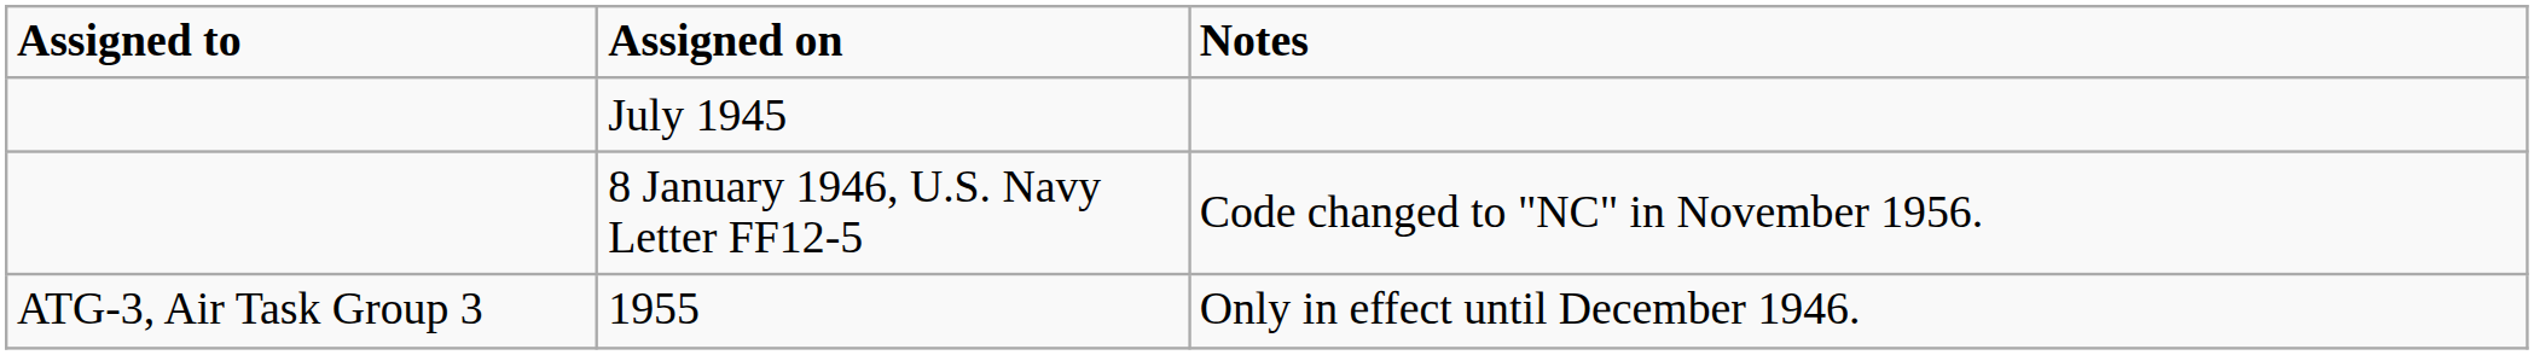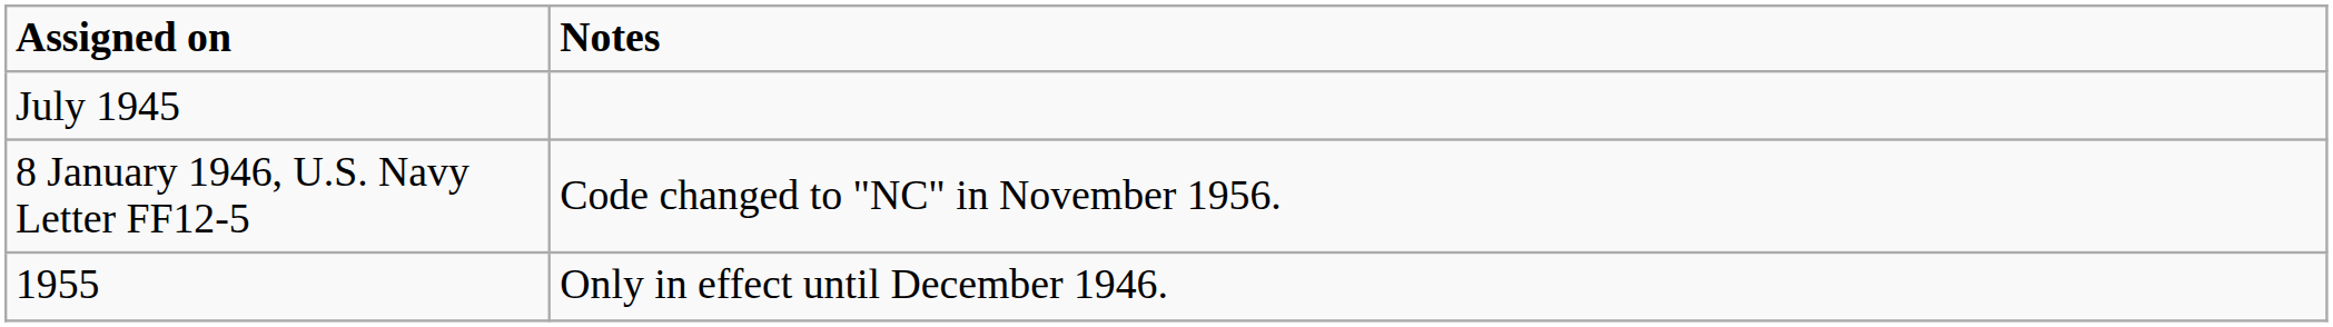- column: Assigned to | ATG-3, Air Task Group 3
